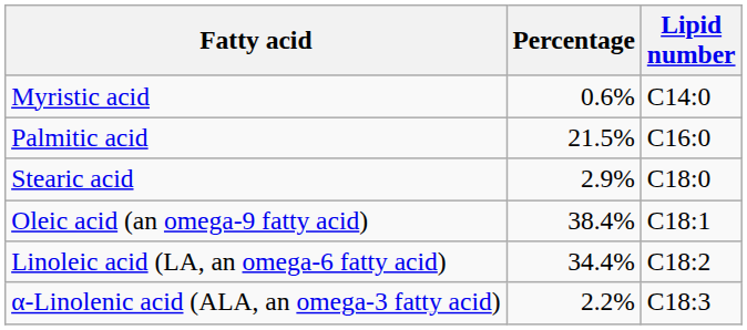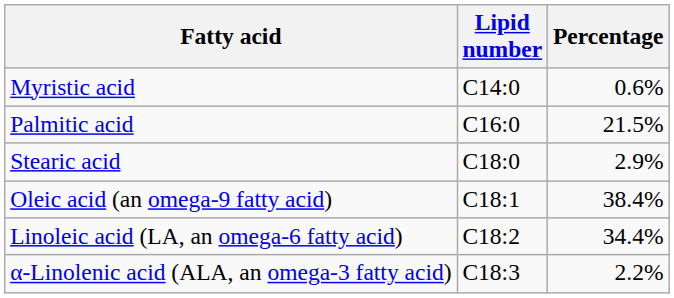columns swapped: Lipid number <-> Percentage
